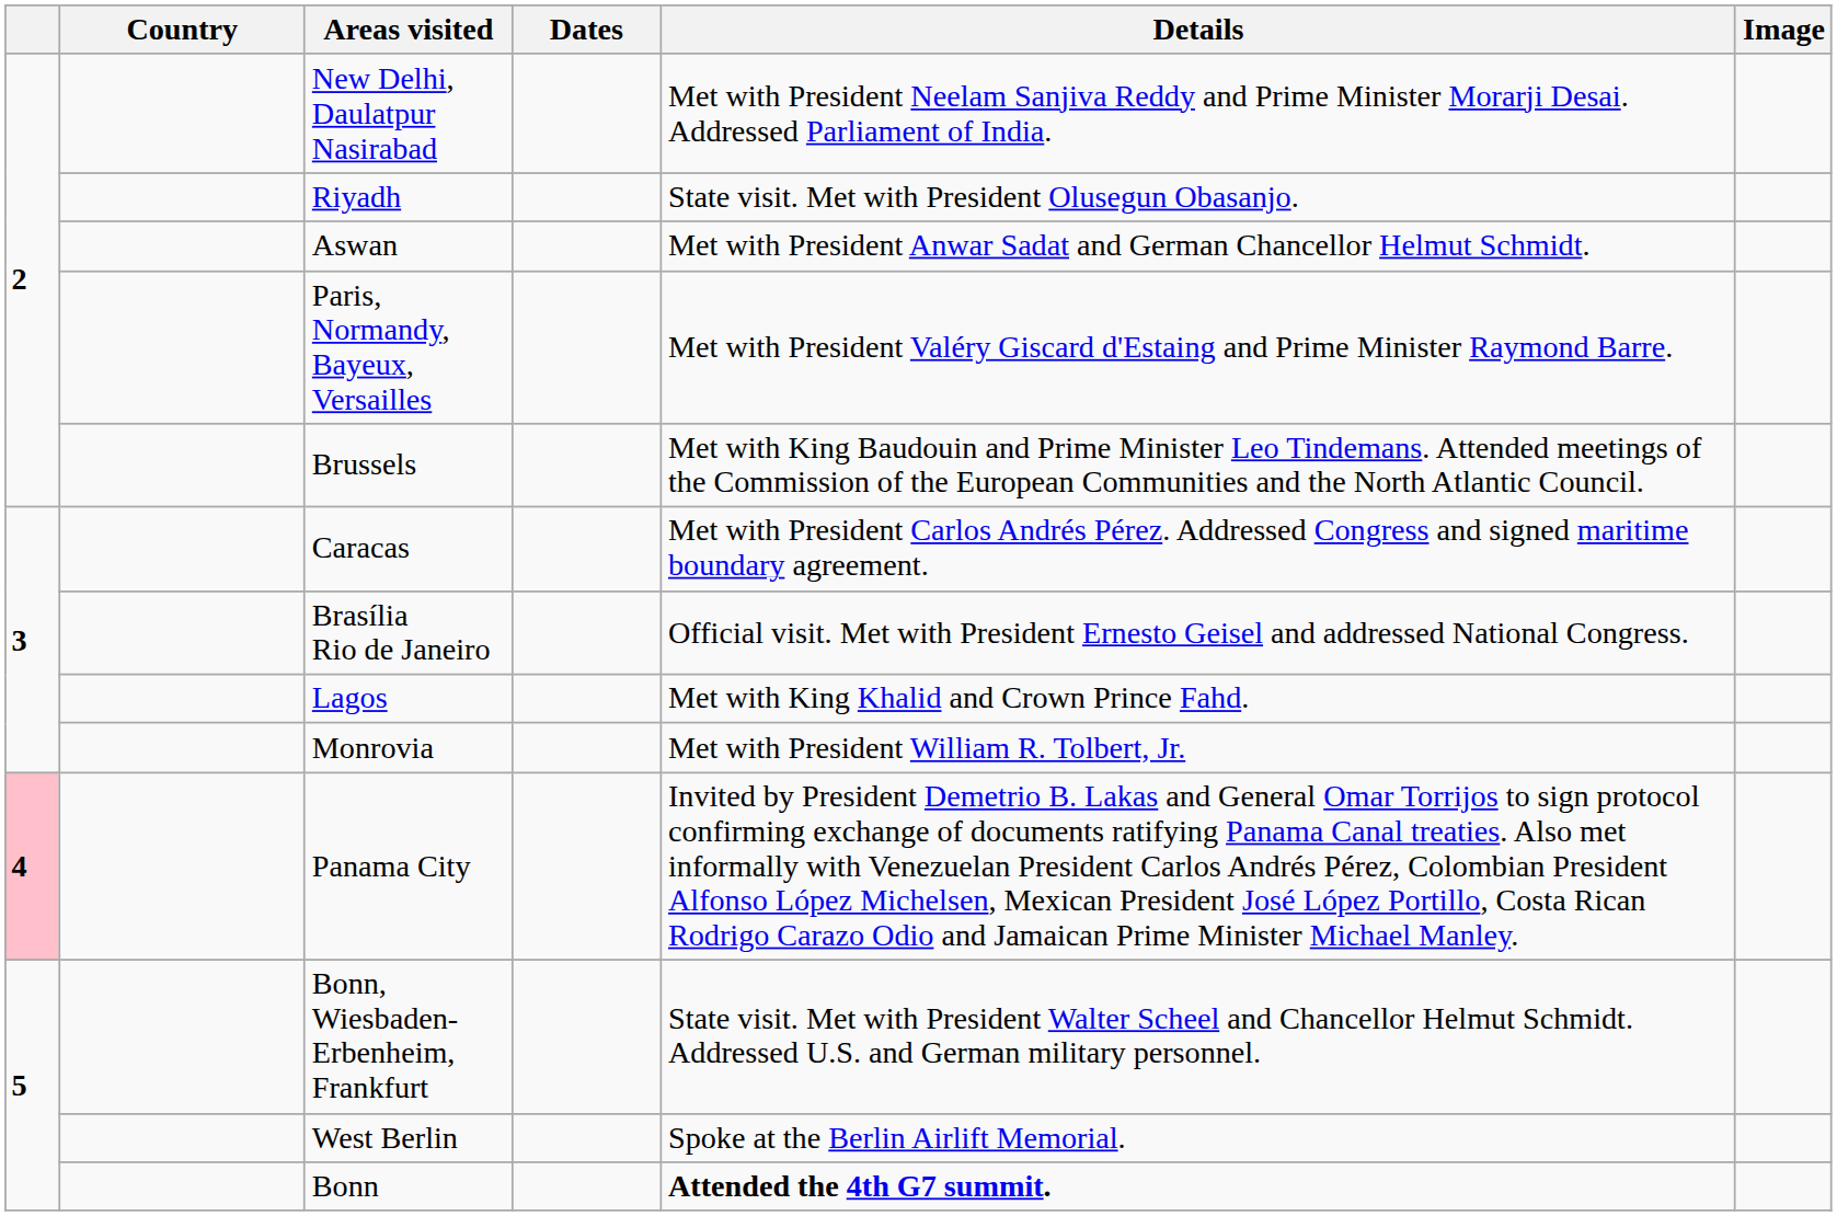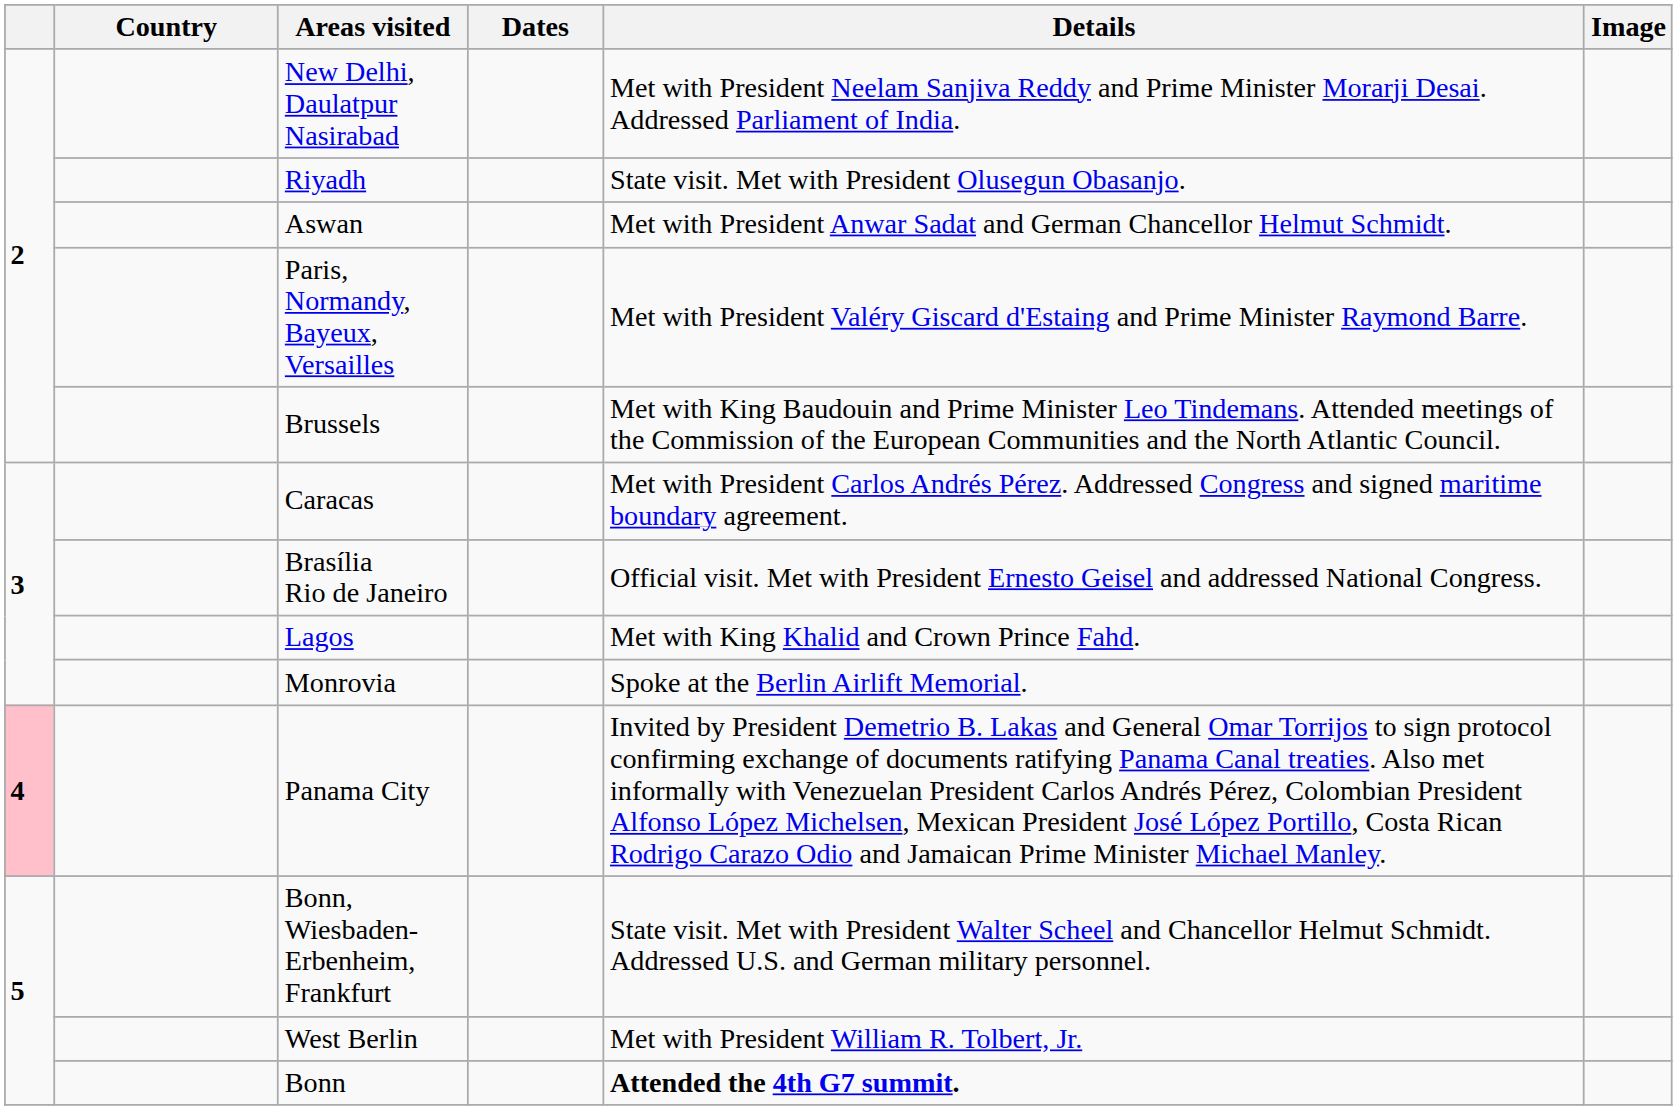Monrovia | Details: Met with President William R. Tolbert, Jr. -> Spoke at the Berlin Airlift Memorial.
West Berlin | Details: Spoke at the Berlin Airlift Memorial. -> Met with President William R. Tolbert, Jr.
